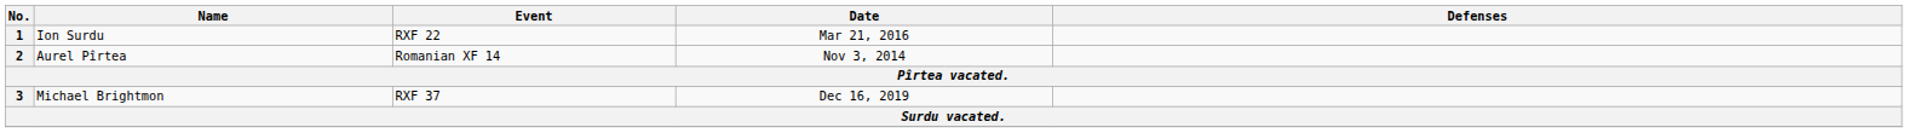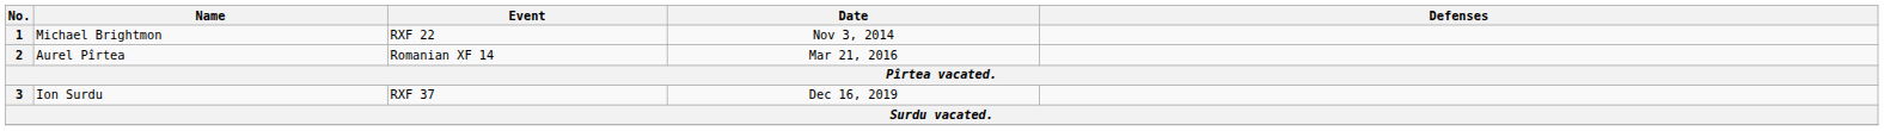1 | Name: Ion Surdu -> Michael Brightmon
1 | Date: Mar 21, 2016 -> Nov 3, 2014
2 | Date: Nov 3, 2014 -> Mar 21, 2016
3 | Name: Michael Brightmon -> Ion Surdu
